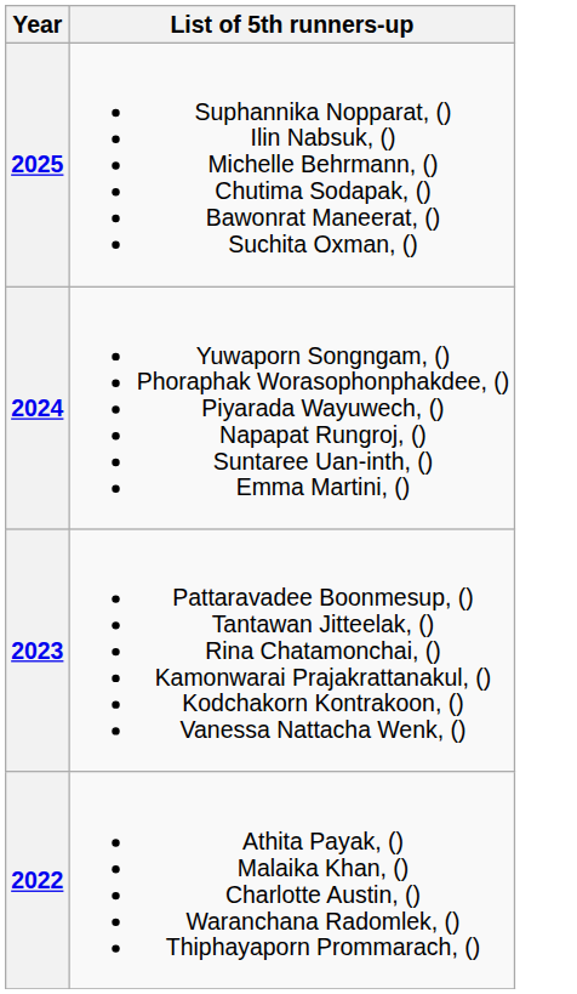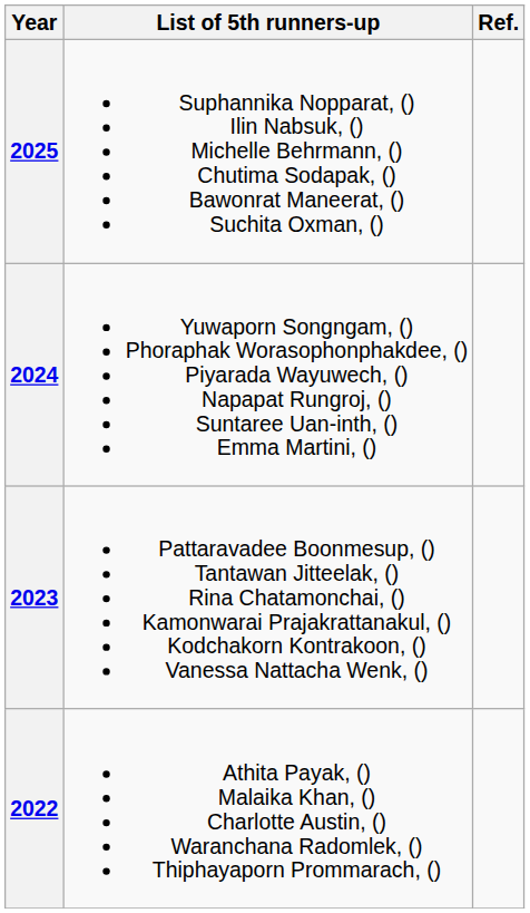+ column: Ref.
